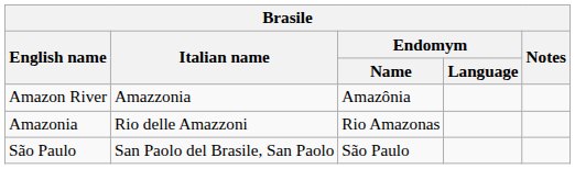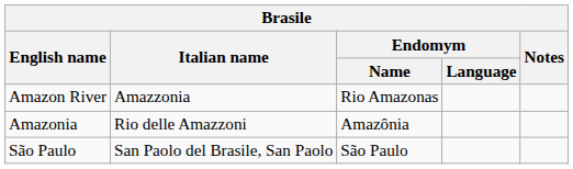Amazon River | Endomym / Name: Amazônia -> Rio Amazonas
Amazonia | Endomym / Name: Rio Amazonas -> Amazônia
